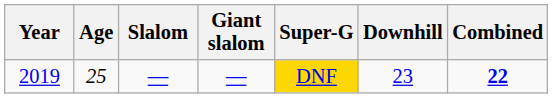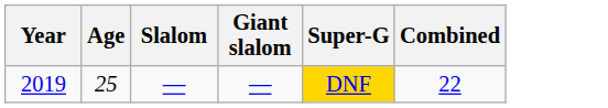- column: Downhill | 23
2019 | Combined: bold -> normal
